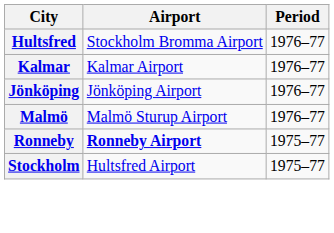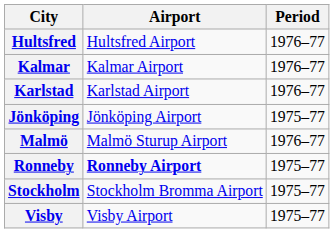Hultsfred | Airport: Stockholm Bromma Airport -> Hultsfred Airport
+ row: Karlstad | Karlstad Airport | 1976–77
Jönköping | Period: 1976–77 -> 1975–77
Stockholm | Airport: Hultsfred Airport -> Stockholm Bromma Airport
+ row: Visby | Visby Airport | 1975–77
